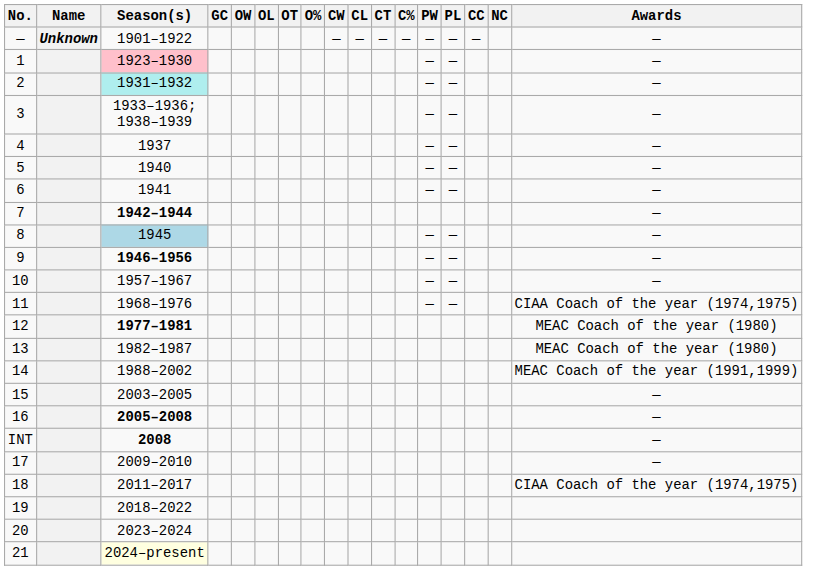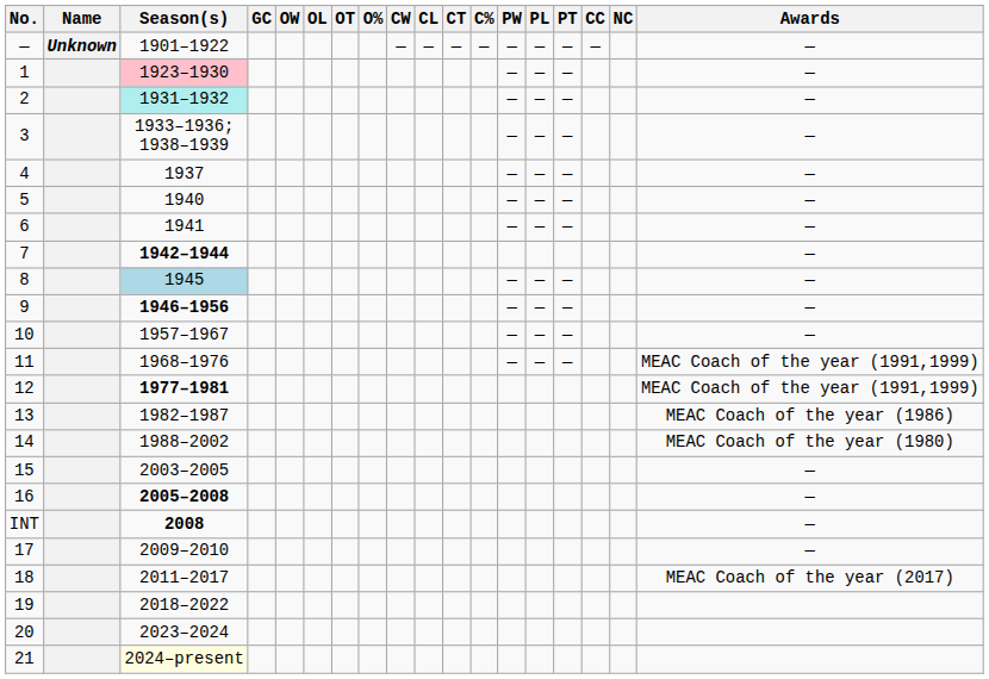+ column: PT | — | — | — | — | — | — | — | — | — | — | —
11 | Awards: CIAA Coach of the year (1974,1975) -> MEAC Coach of the year (1991,1999)
12 | Awards: MEAC Coach of the year (1980) -> MEAC Coach of the year (1991,1999)
13 | Awards: MEAC Coach of the year (1980) -> MEAC Coach of the year (1986)
14 | Awards: MEAC Coach of the year (1991,1999) -> MEAC Coach of the year (1980)
18 | Awards: CIAA Coach of the year (1974,1975) -> MEAC Coach of the year (2017)
